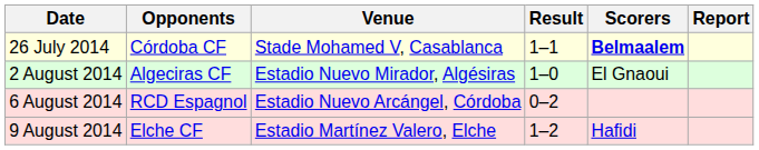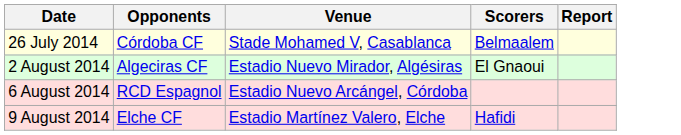- column: Result | 1–1 | 1–0 | 0–2 | 1–2
26 July 2014 | Scorers: bold -> normal
